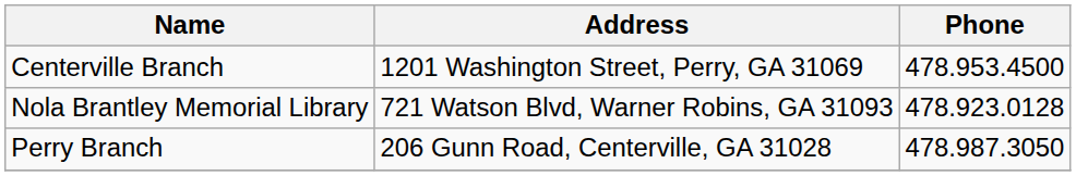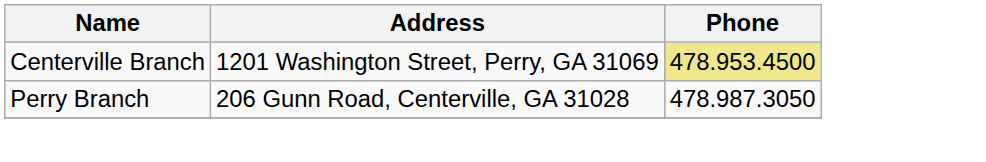Centerville Branch | Phone: no background -> khaki background
- row: Nola Brantley Memorial Library | 721 Watson Blvd, Warner Robins, GA 31093 | 478.923.0128
